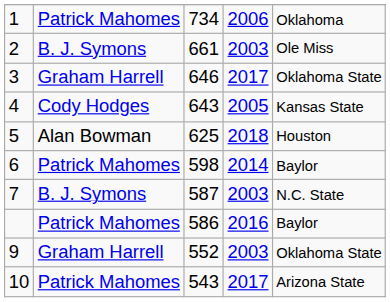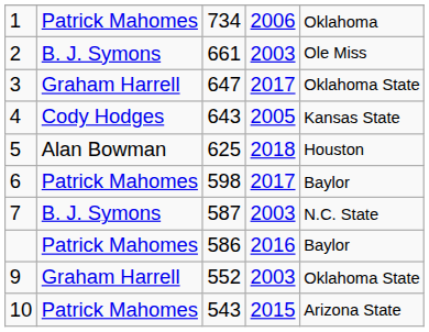3 | column 3: 646 -> 647
6 | column 4: 2014 -> 2017
10 | column 4: 2017 -> 2015
